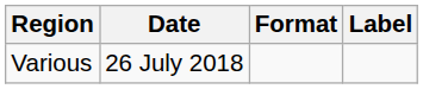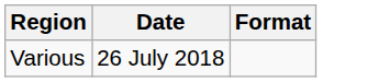- column: Label
